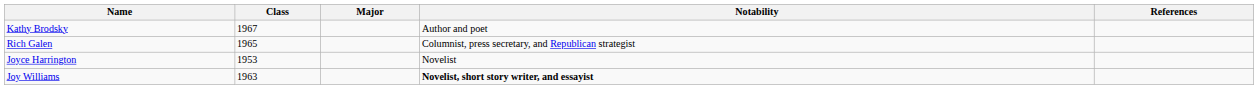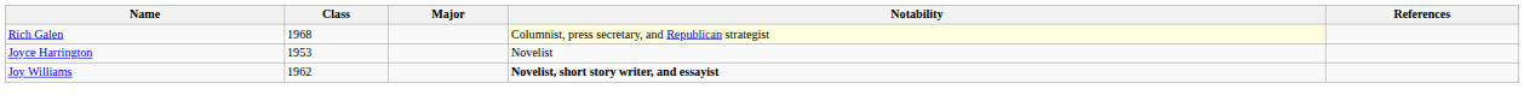- row: Kathy Brodsky | 1967 | Author and poet
Rich Galen | Class: 1965 -> 1968
Rich Galen | Notability: no background -> lightyellow background
Joy Williams | Class: 1963 -> 1962
